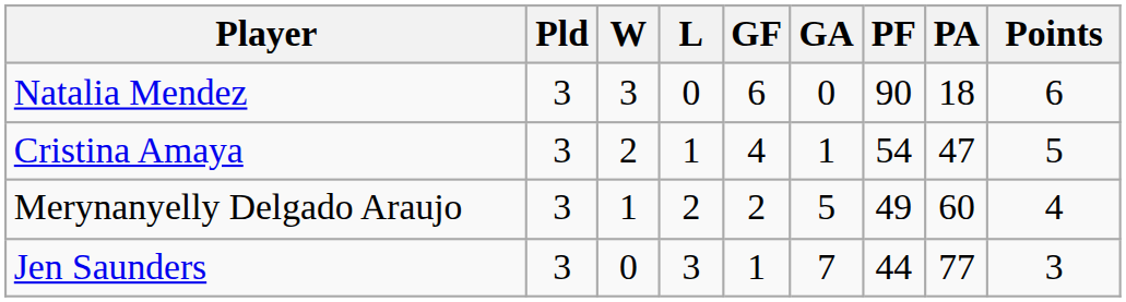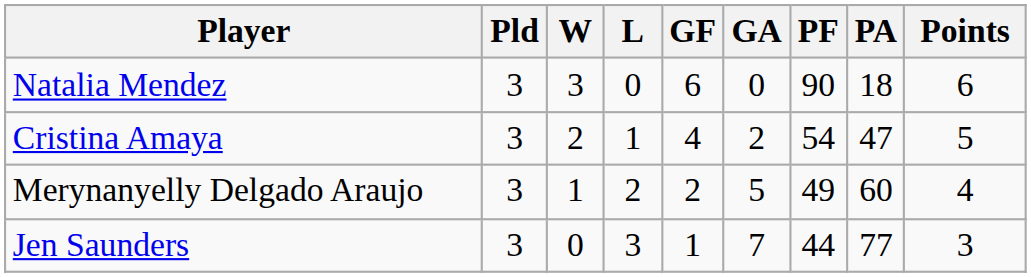Cristina Amaya | GA: 1 -> 2
